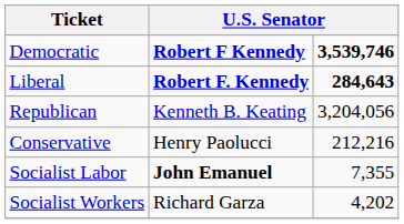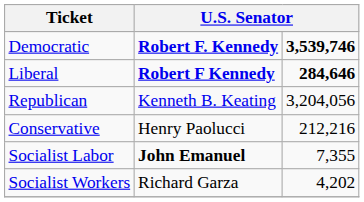Democratic | column 2: Robert F Kennedy -> Robert F. Kennedy
Liberal | column 2: Robert F. Kennedy -> Robert F Kennedy
Liberal | column 3: 284,643 -> 284,646
